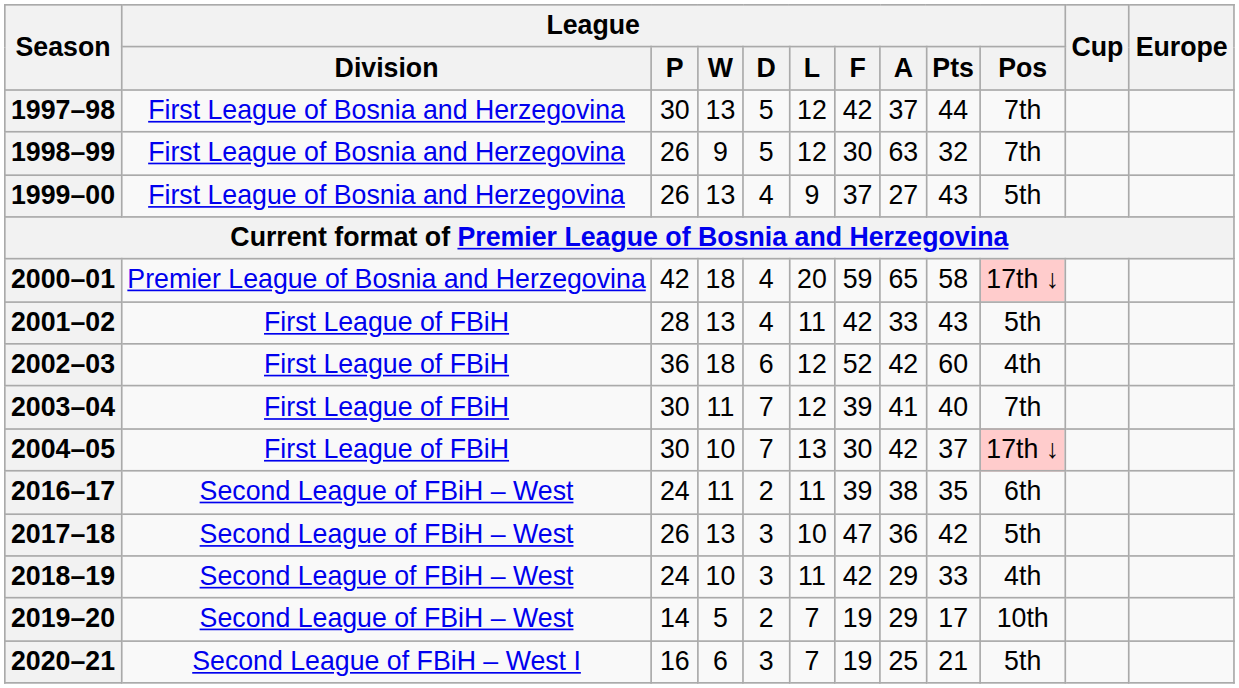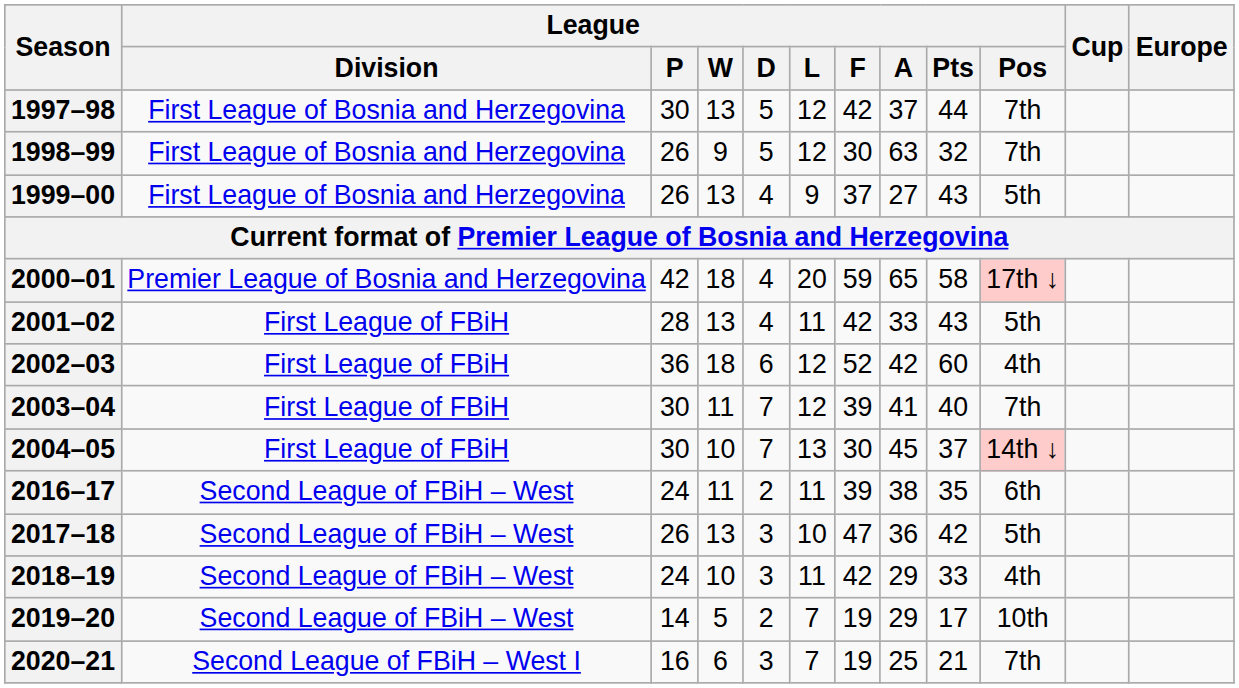2004–05 | League / A: 42 -> 45
2004–05 | League / Pos: 17th ↓ -> 14th ↓
2020–21 | League / Pos: 5th -> 7th
